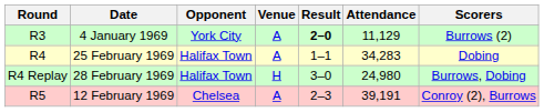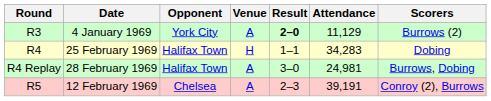25 February 1969 | Venue: A -> H
28 February 1969 | Venue: H -> A
28 February 1969 | Attendance: 24,980 -> 24,981
